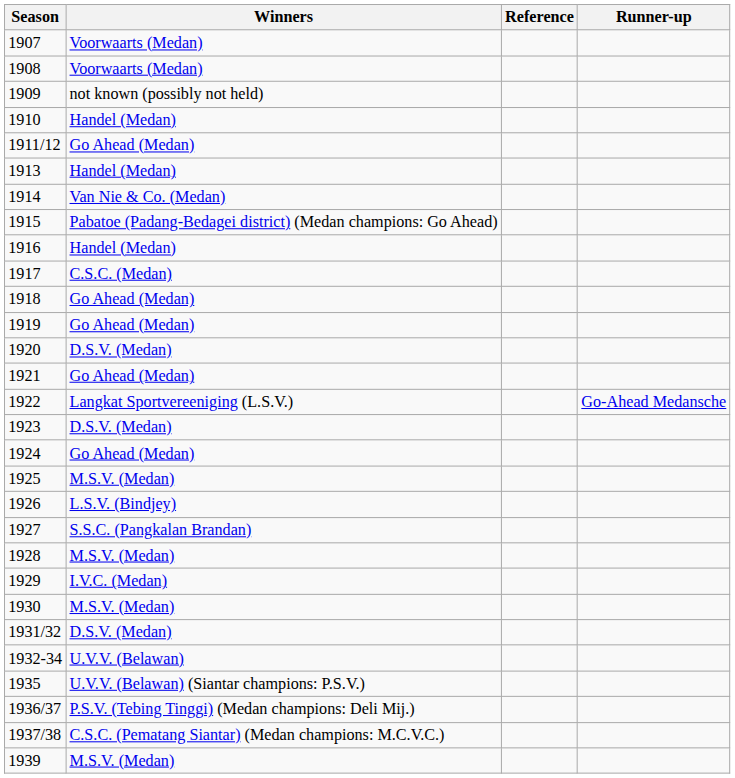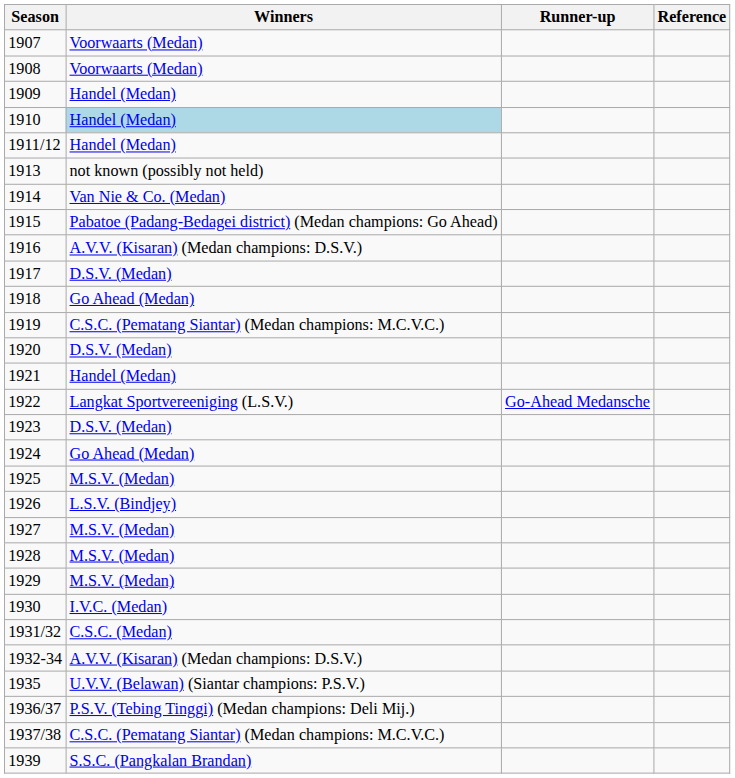columns swapped: Runner-up <-> Reference
1909 | Winners: not known (possibly not held) -> Handel (Medan)
1910 | Winners: no background -> lightblue background
1911/12 | Winners: Go Ahead (Medan) -> Handel (Medan)
1913 | Winners: Handel (Medan) -> not known (possibly not held)
1916 | Winners: Handel (Medan) -> A.V.V. (Kisaran) (Medan champions: D.S.V.)
1917 | Winners: C.S.C. (Medan) -> D.S.V. (Medan)
1919 | Winners: Go Ahead (Medan) -> C.S.C. (Pematang Siantar) (Medan champions: M.C.V.C.)
1921 | Winners: Go Ahead (Medan) -> Handel (Medan)
1927 | Winners: S.S.C. (Pangkalan Brandan) -> M.S.V. (Medan)
1929 | Winners: I.V.C. (Medan) -> M.S.V. (Medan)
1930 | Winners: M.S.V. (Medan) -> I.V.C. (Medan)
1931/32 | Winners: D.S.V. (Medan) -> C.S.C. (Medan)
1932-34 | Winners: U.V.V. (Belawan) -> A.V.V. (Kisaran) (Medan champions: D.S.V.)
1939 | Winners: M.S.V. (Medan) -> S.S.C. (Pangkalan Brandan)
